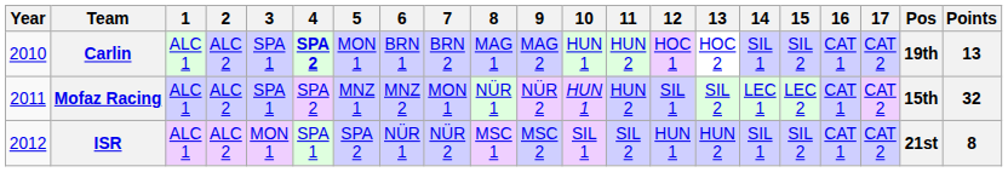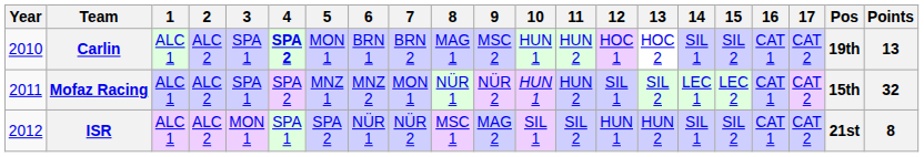Carlin | 9: MAG 2 -> MSC 2
ISR | 9: MSC 2 -> MAG 2
